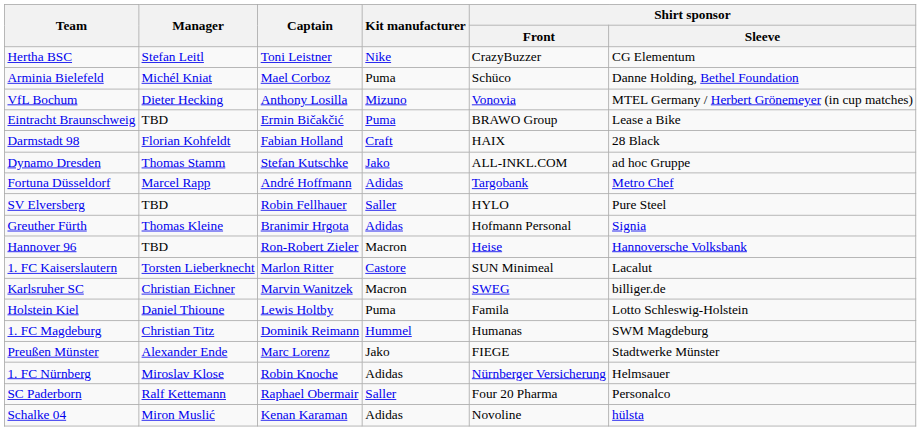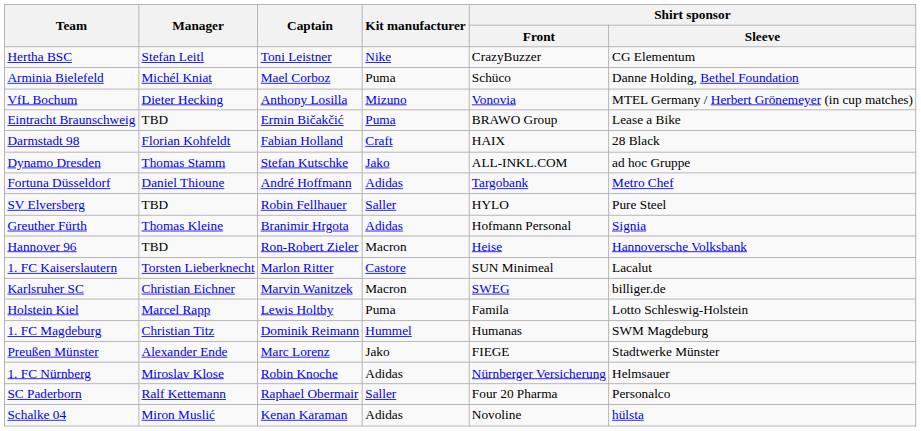Fortuna Düsseldorf | Manager: Marcel Rapp -> Daniel Thioune
Holstein Kiel | Manager: Daniel Thioune -> Marcel Rapp
